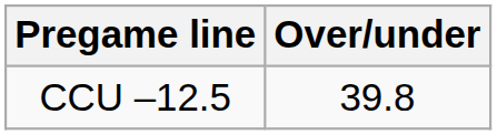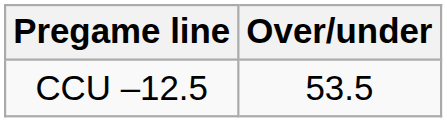CCU –12.5 | Over/under: 39.8 -> 53.5
